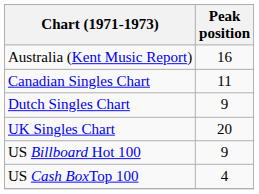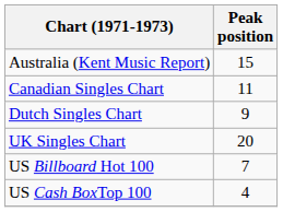Australia (Kent Music Report) | Peak position: 16 -> 15
US Billboard Hot 100 | Peak position: 9 -> 7
